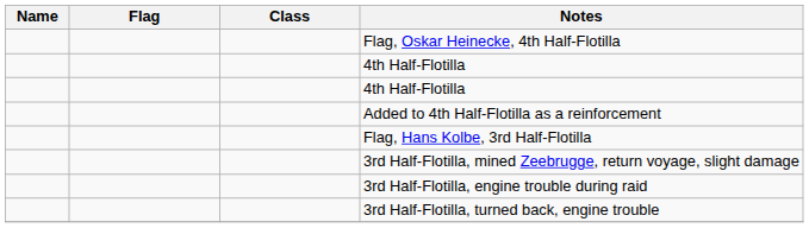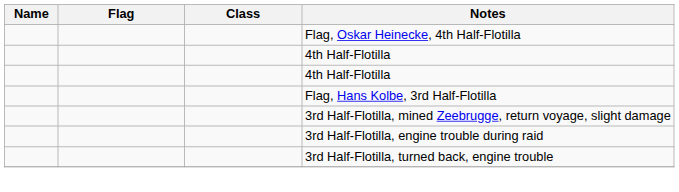- row: Added to 4th Half-Flotilla as a reinforcement
